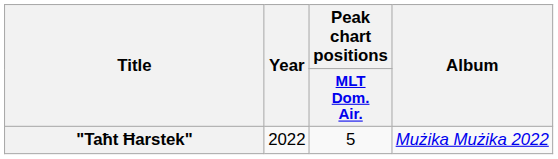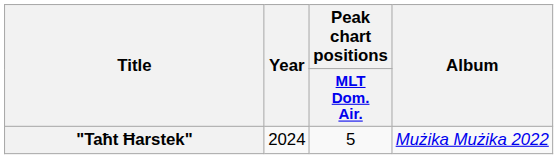"Taħt Ħarstek" | Year: 2022 -> 2024
